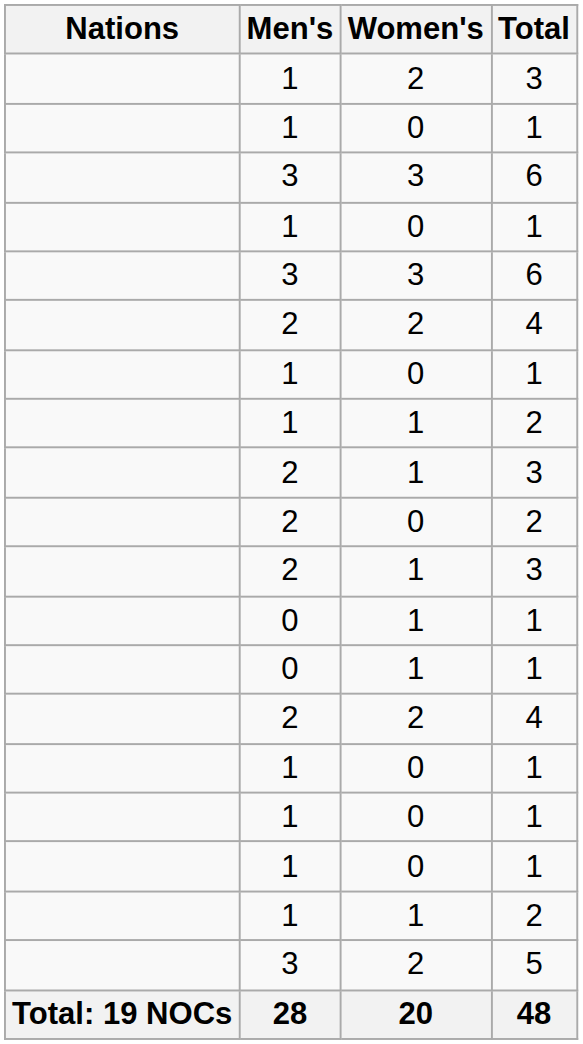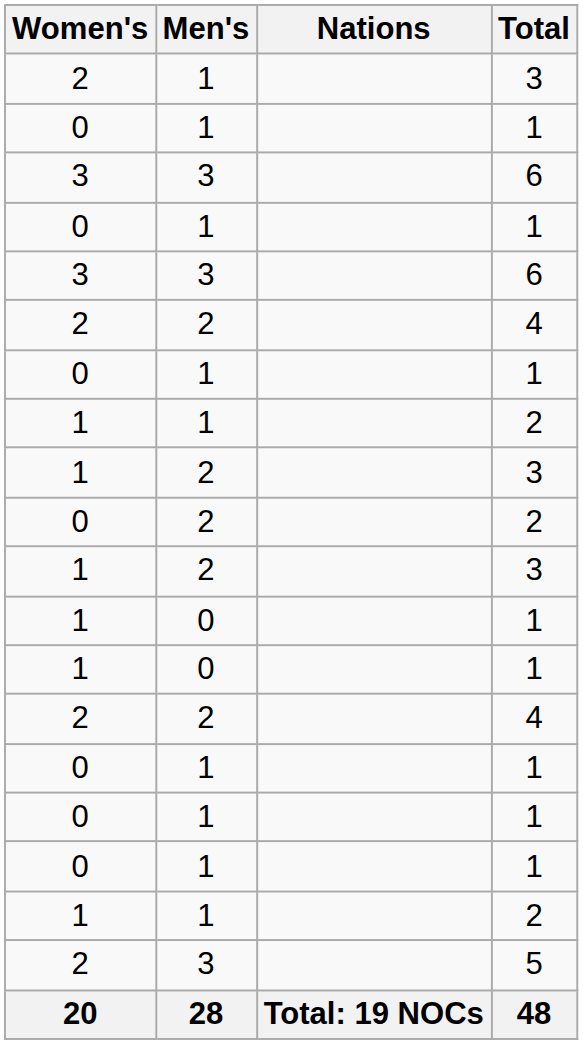columns swapped: Nations <-> Women's
